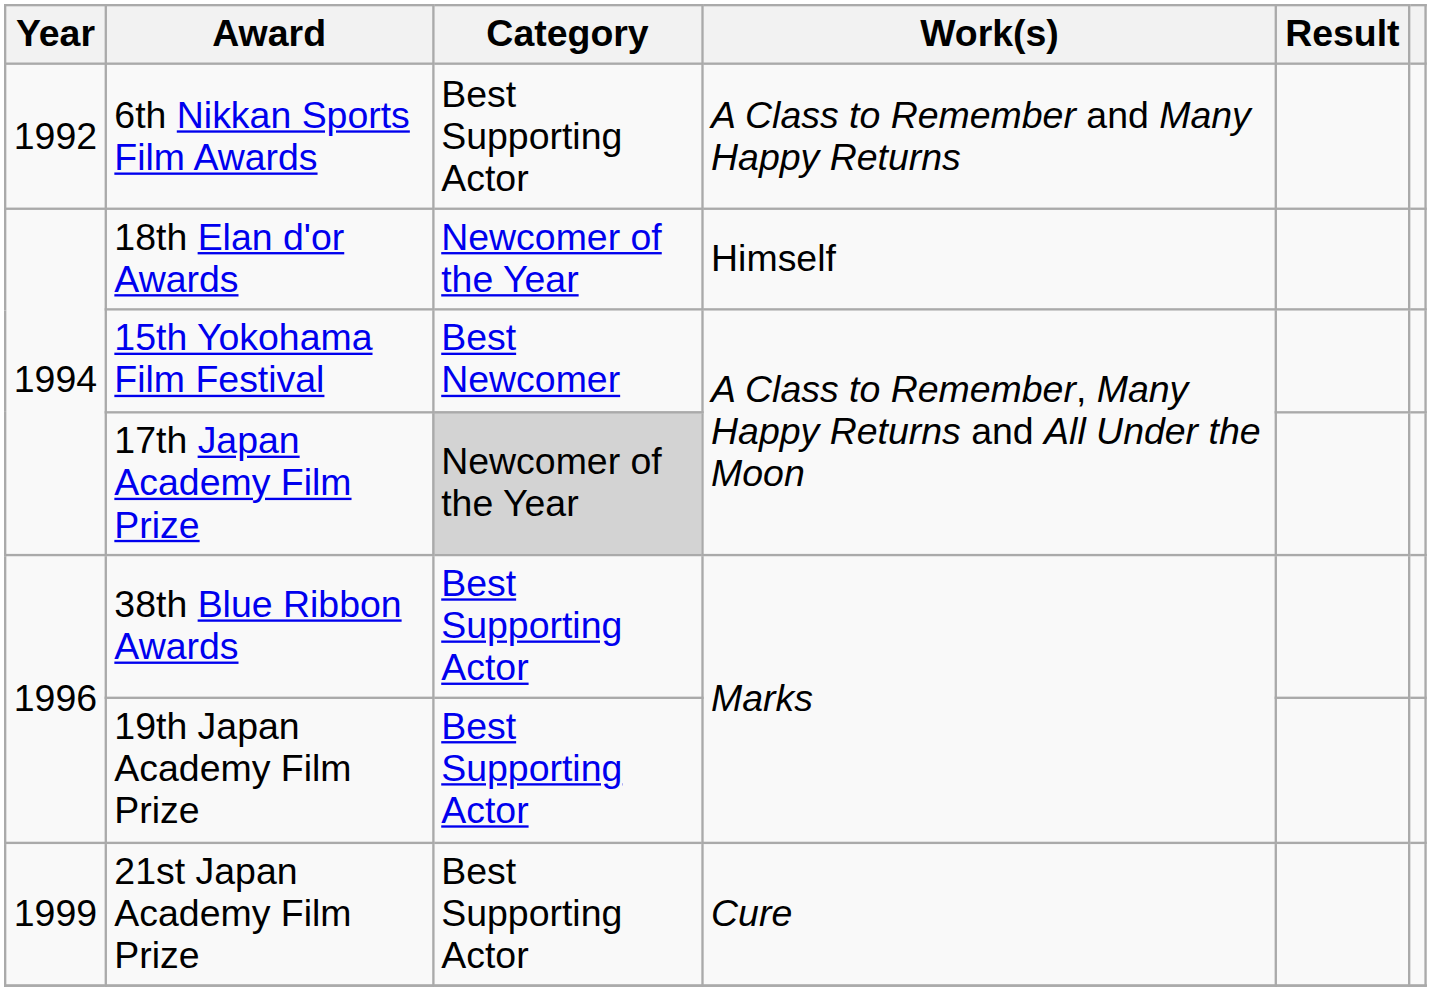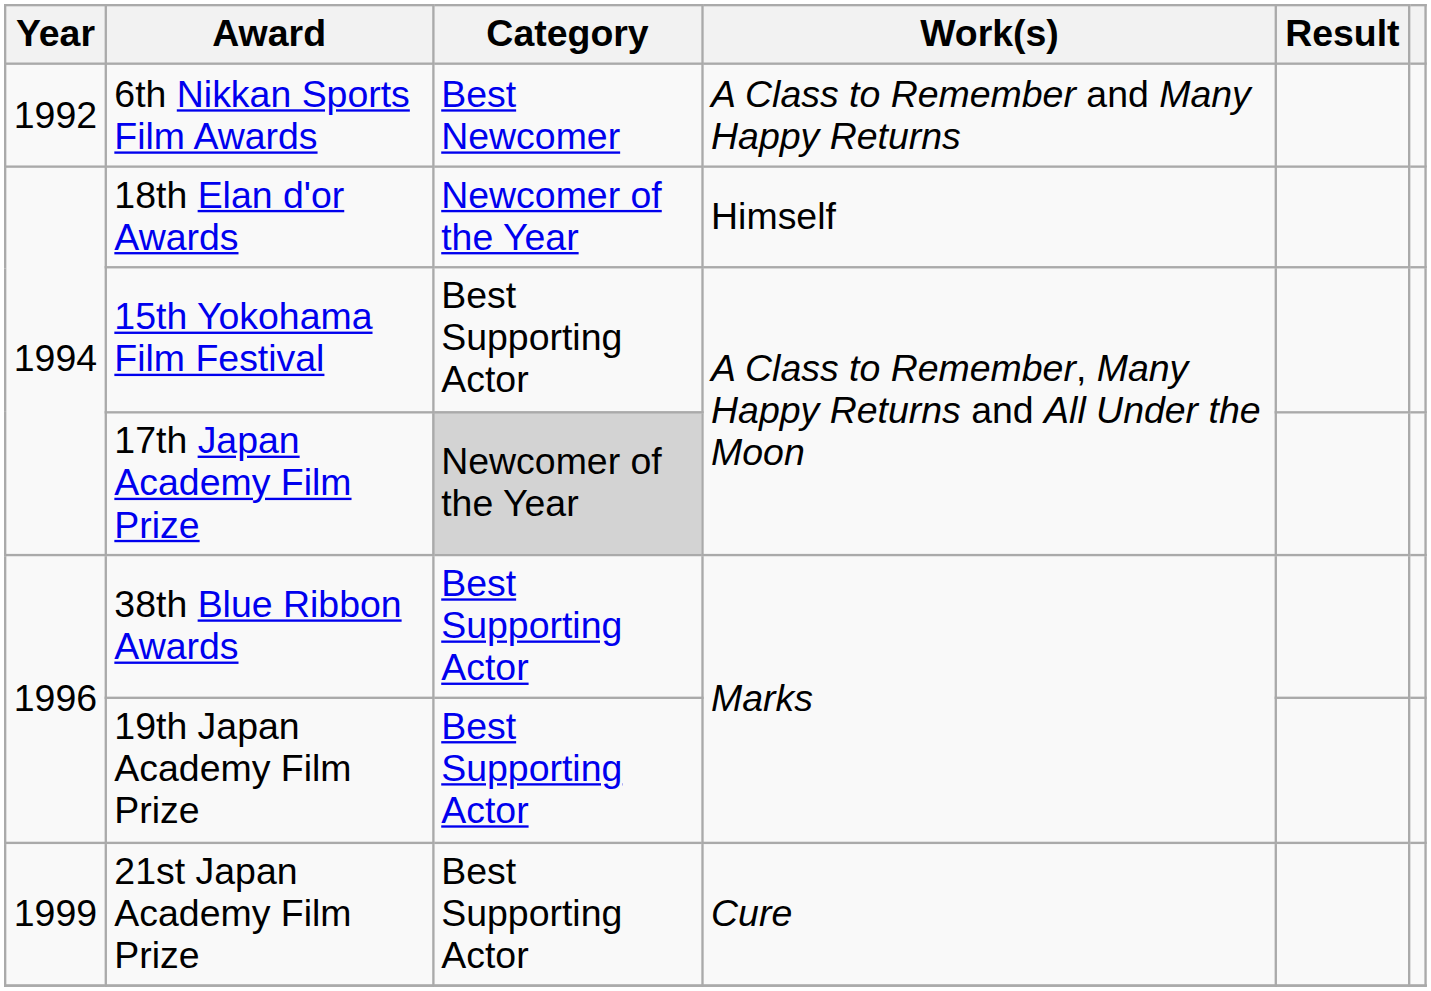6th Nikkan Sports Film Awards | Category: Best Supporting Actor -> Best Newcomer
15th Yokohama Film Festival | Category: Best Newcomer -> Best Supporting Actor
